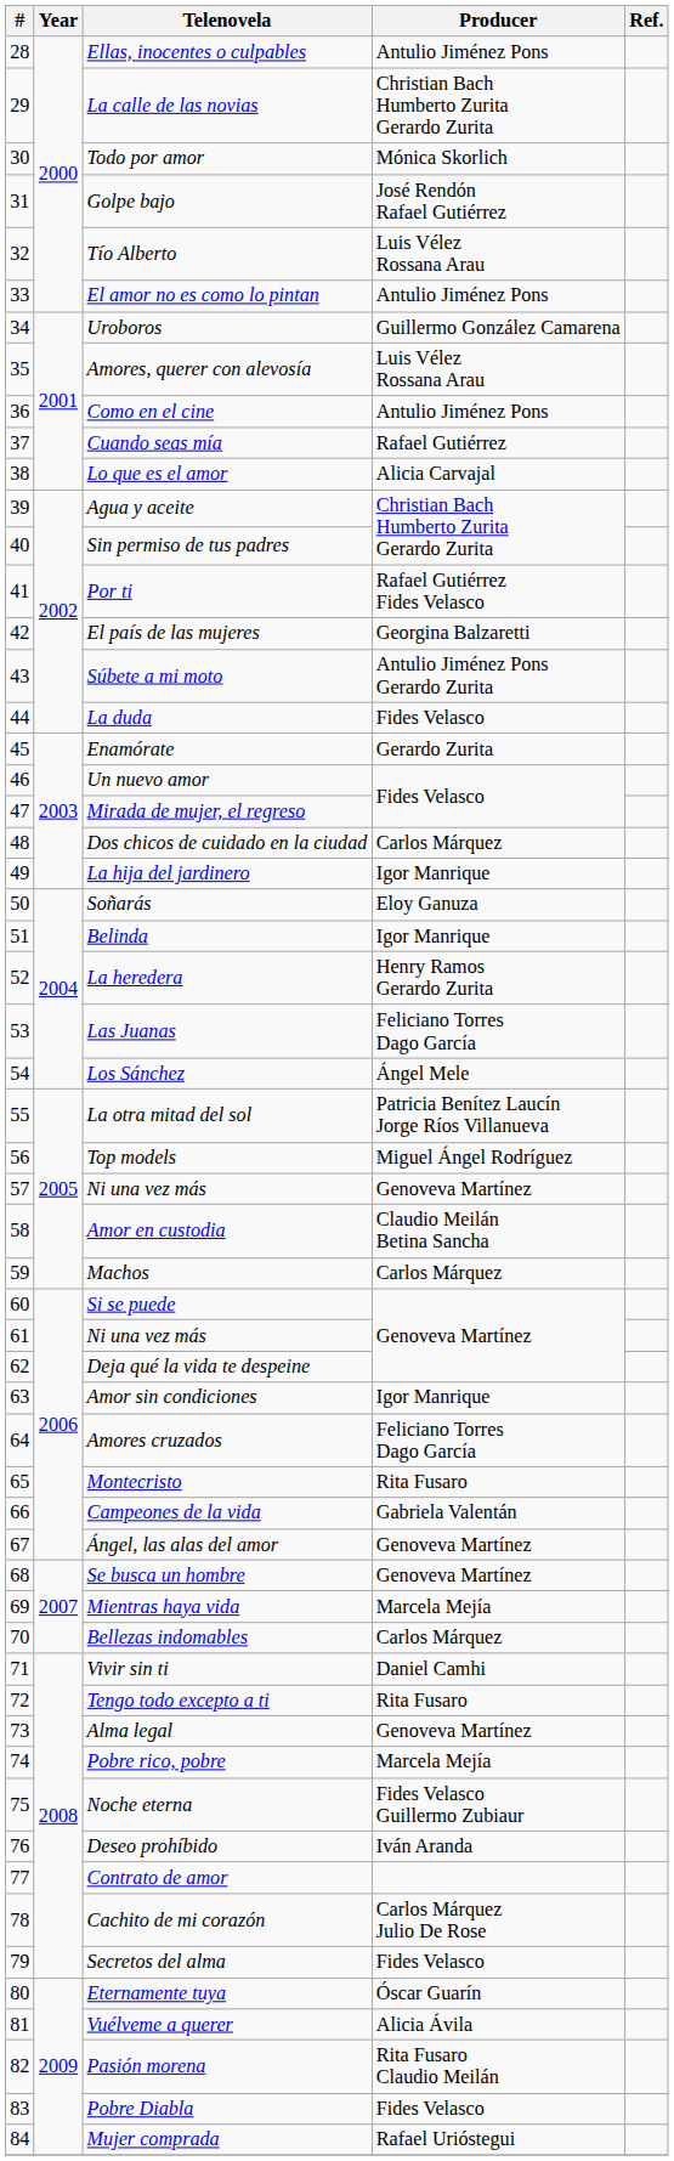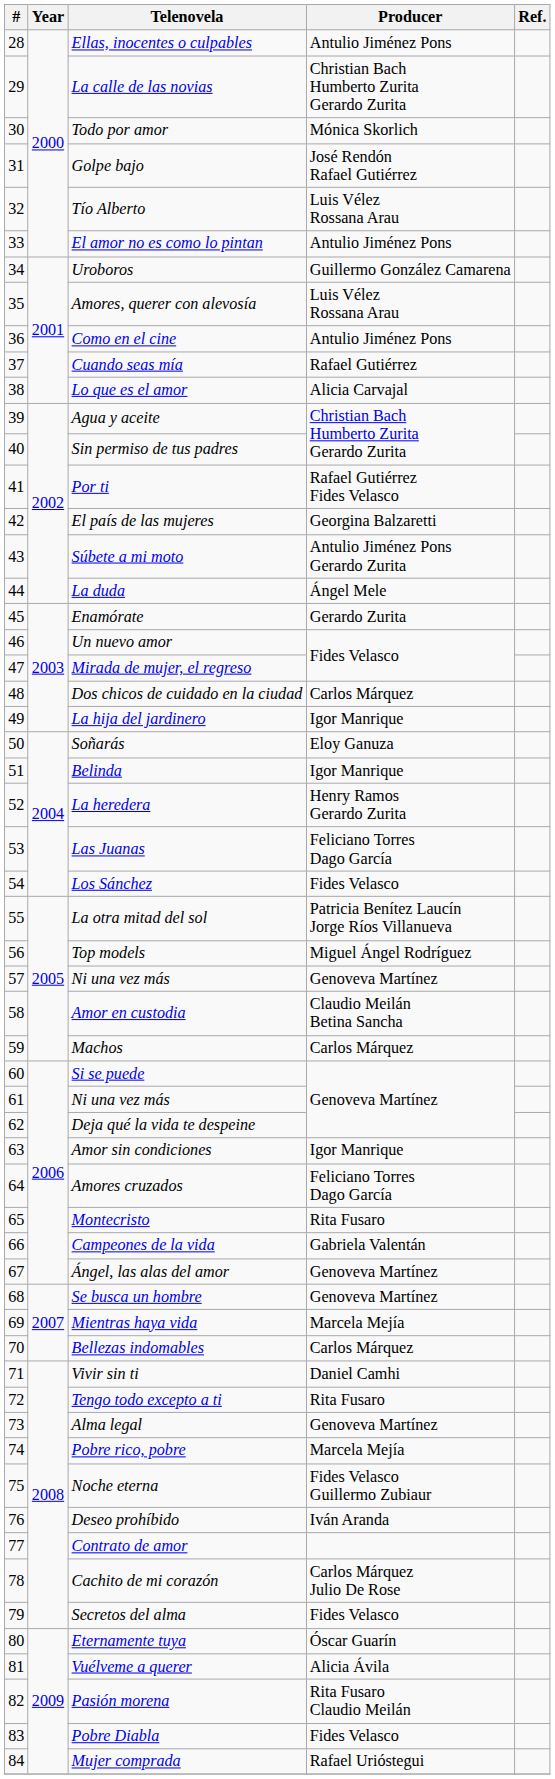La duda | Producer: Fides Velasco -> Ángel Mele
Los Sánchez | Producer: Ángel Mele -> Fides Velasco
